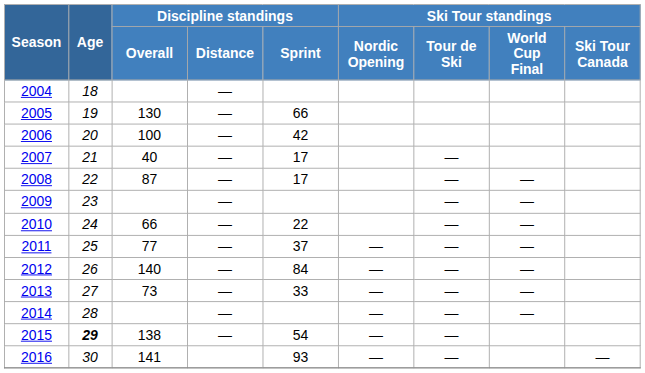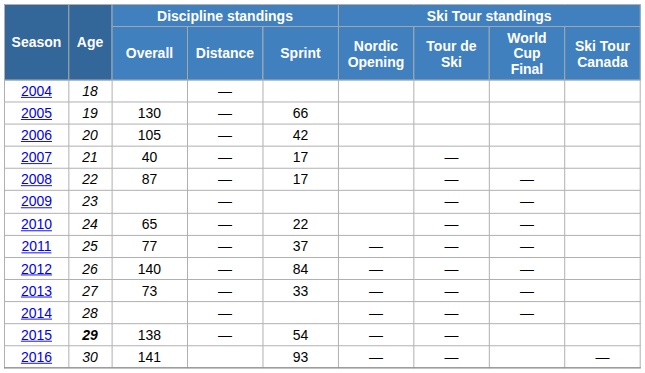2006 | Discipline standings / Overall: 100 -> 105
2010 | Discipline standings / Overall: 66 -> 65
